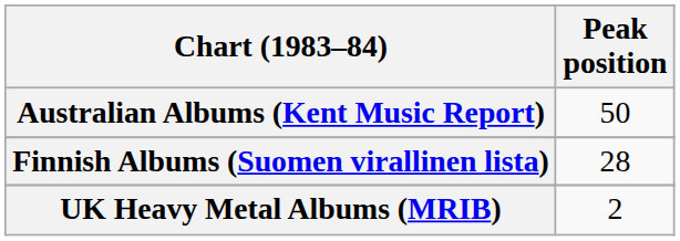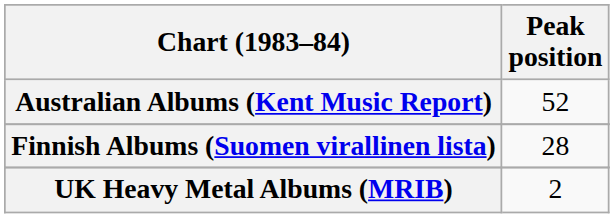Australian Albums (Kent Music Report) | Peak position: 50 -> 52
